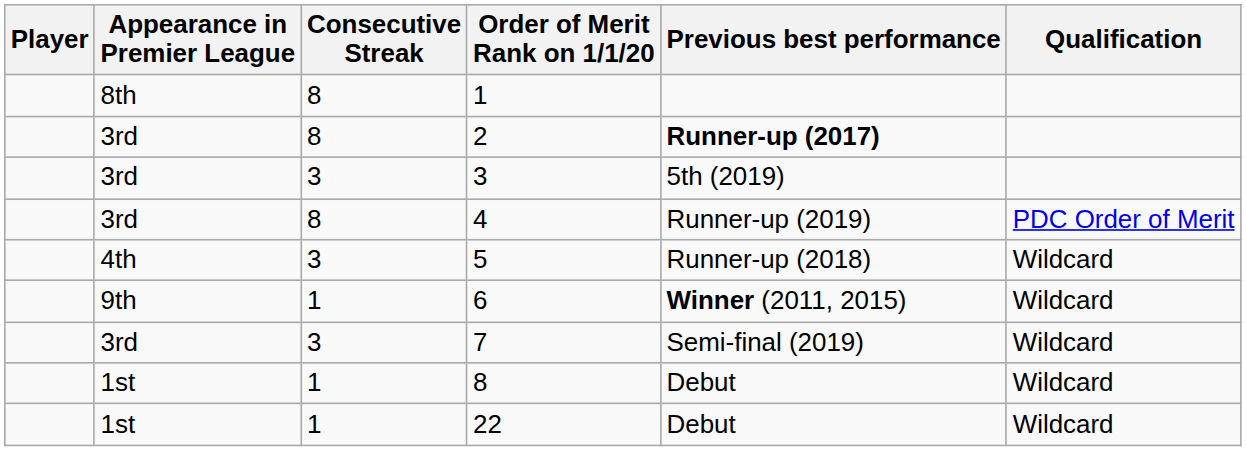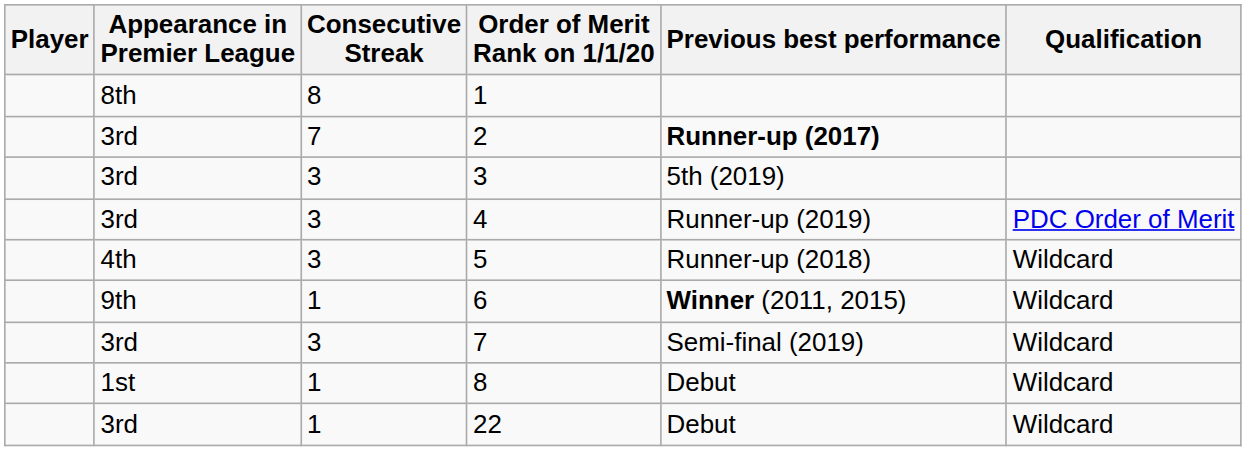2 | Consecutive Streak: 8 -> 7
4 | Consecutive Streak: 8 -> 3
22 | Appearance in Premier League: 1st -> 3rd
